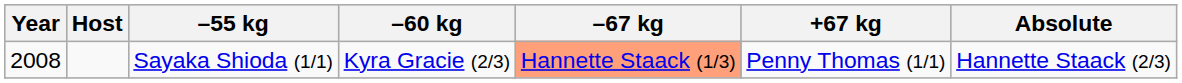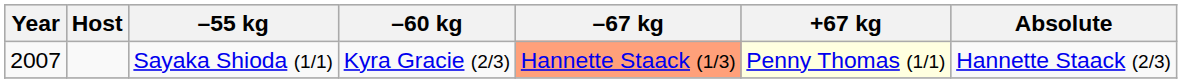Sayaka Shioda (1/1) | Year: 2008 -> 2007
Sayaka Shioda (1/1) | +67 kg: no background -> lightyellow background
